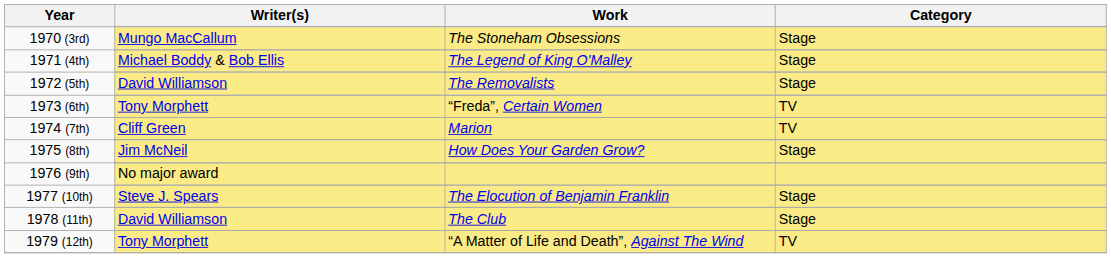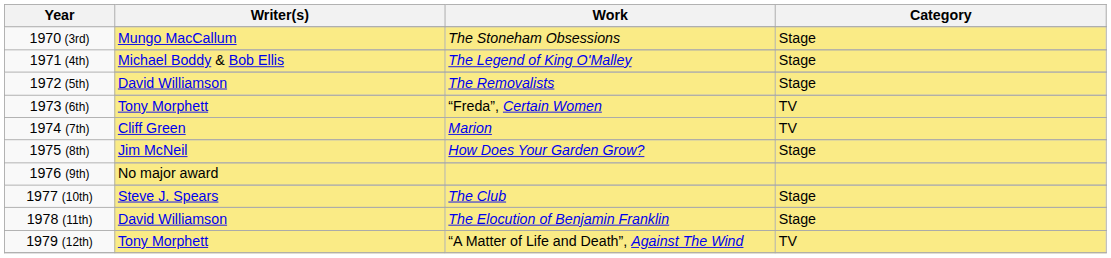1977 (10th) / Steve J. Spears | Work: The Elocution of Benjamin Franklin -> The Club
1978 (11th) / David Williamson | Work: The Club -> The Elocution of Benjamin Franklin
